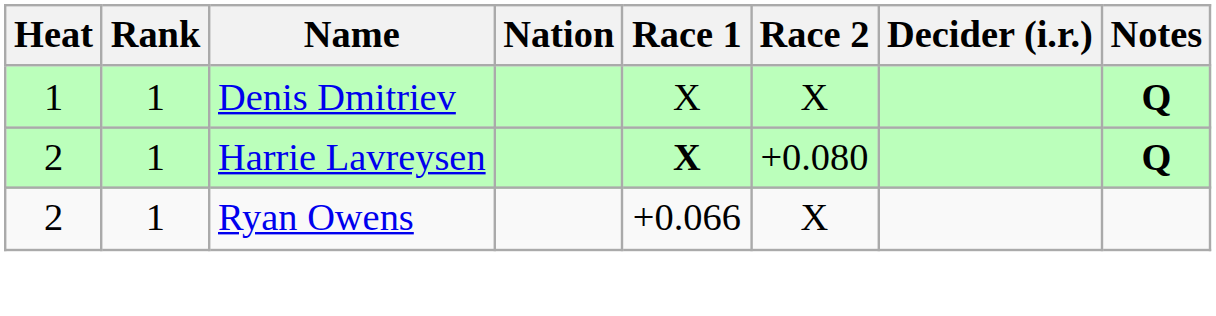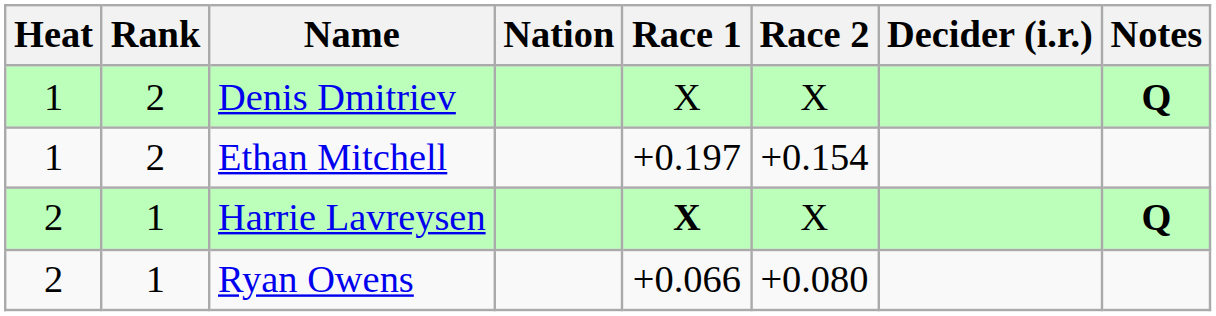Denis Dmitriev | Rank: 1 -> 2
+ row: 1 | 2 | Ethan Mitchell | +0.197 | +0.154
Harrie Lavreysen | Race 2: +0.080 -> X
Ryan Owens | Race 2: X -> +0.080
